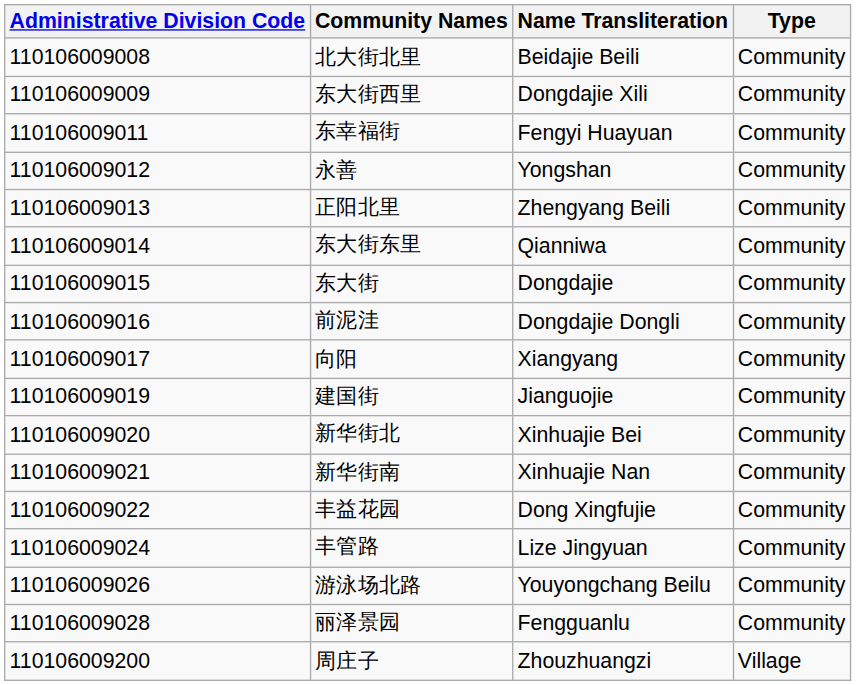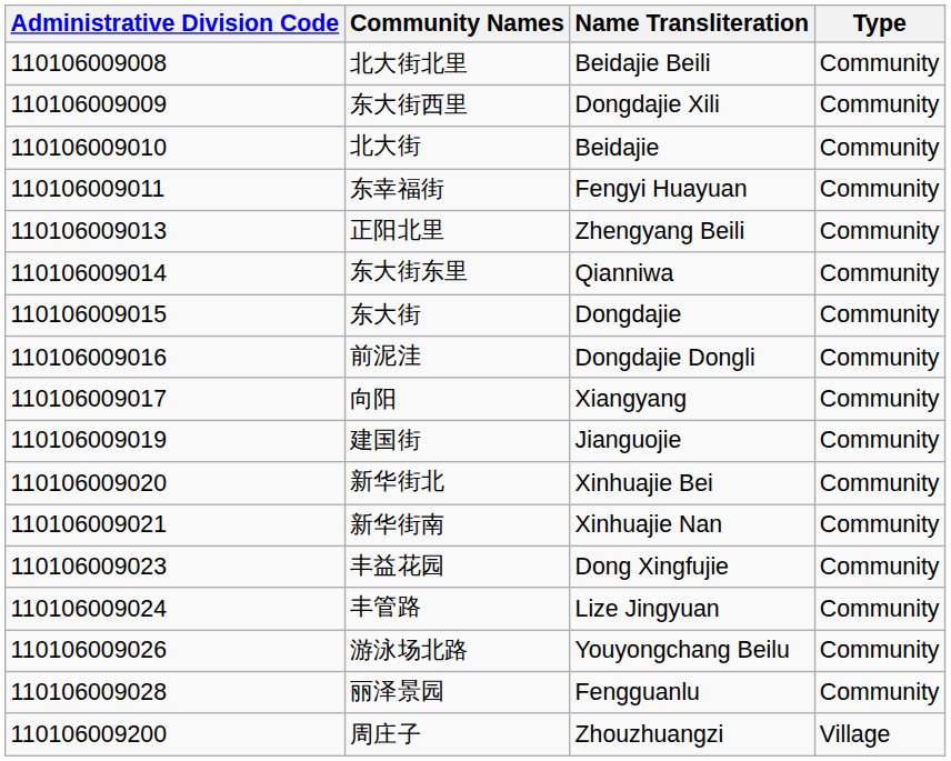+ row: 110106009010 | 北大街 | Beidajie | Community
- row: 110106009012 | 永善 | Yongshan | Community
丰益花园 | Administrative Division Code: 110106009022 -> 110106009023
